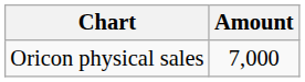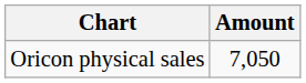Oricon physical sales | Amount: 7,000 -> 7,050
